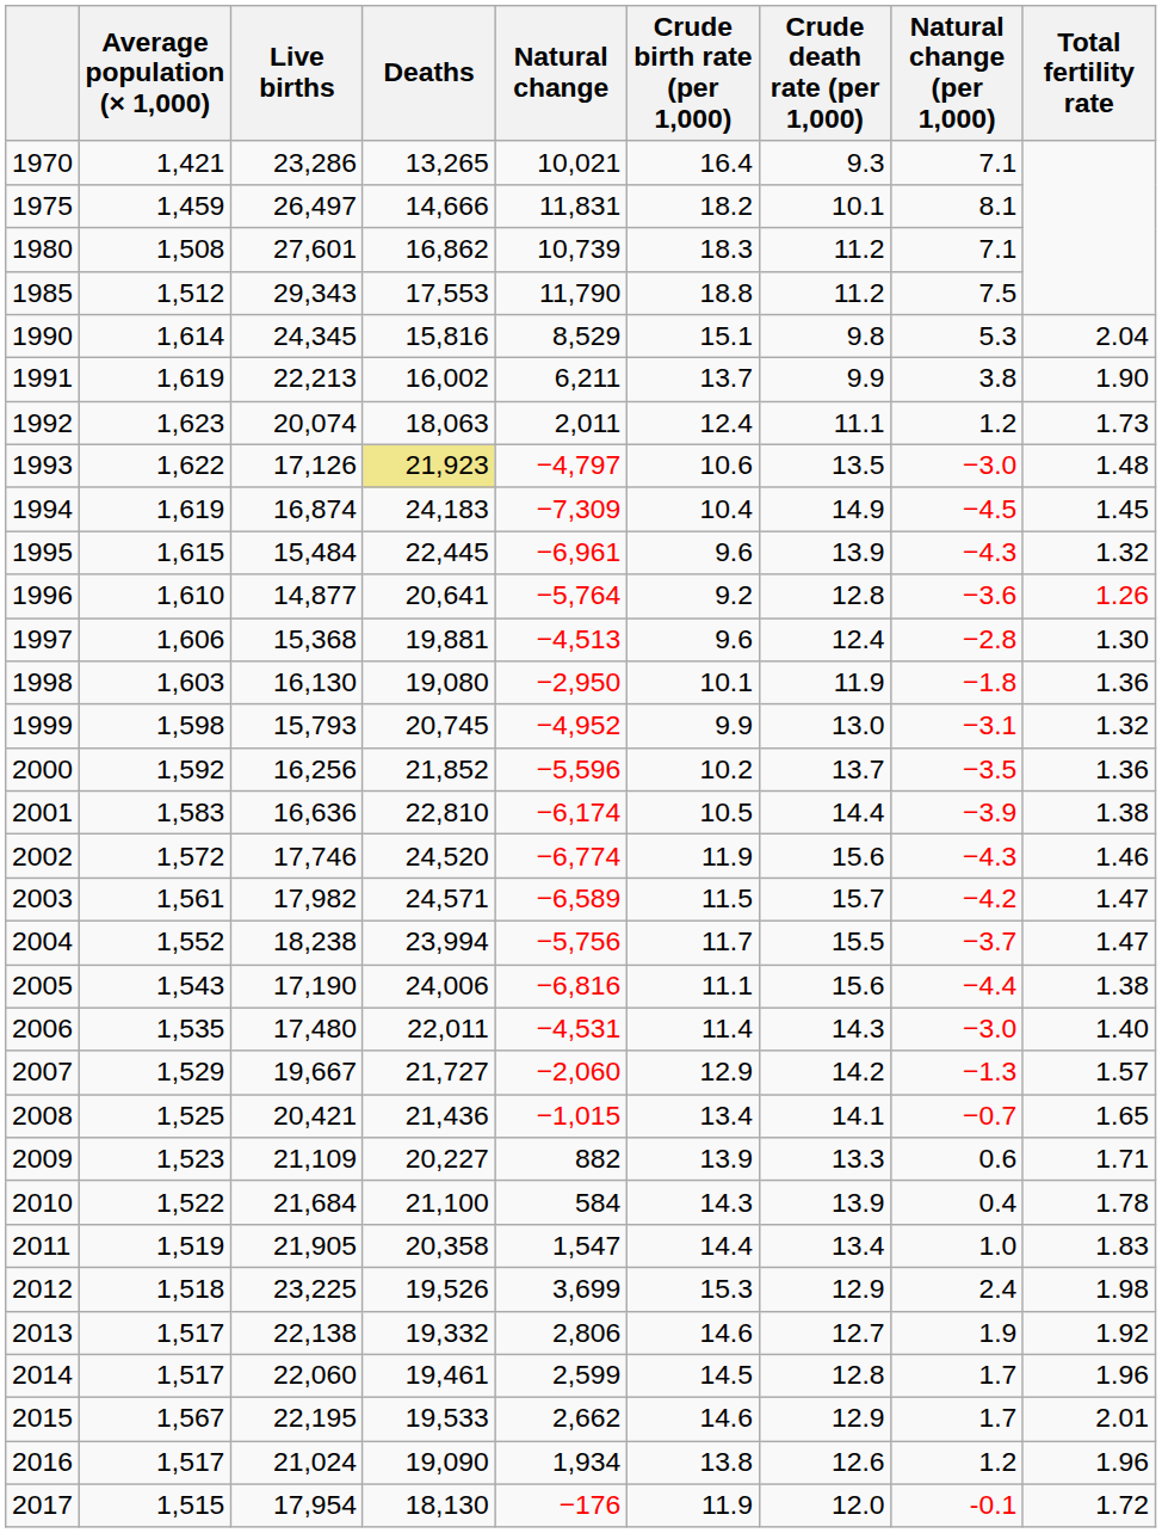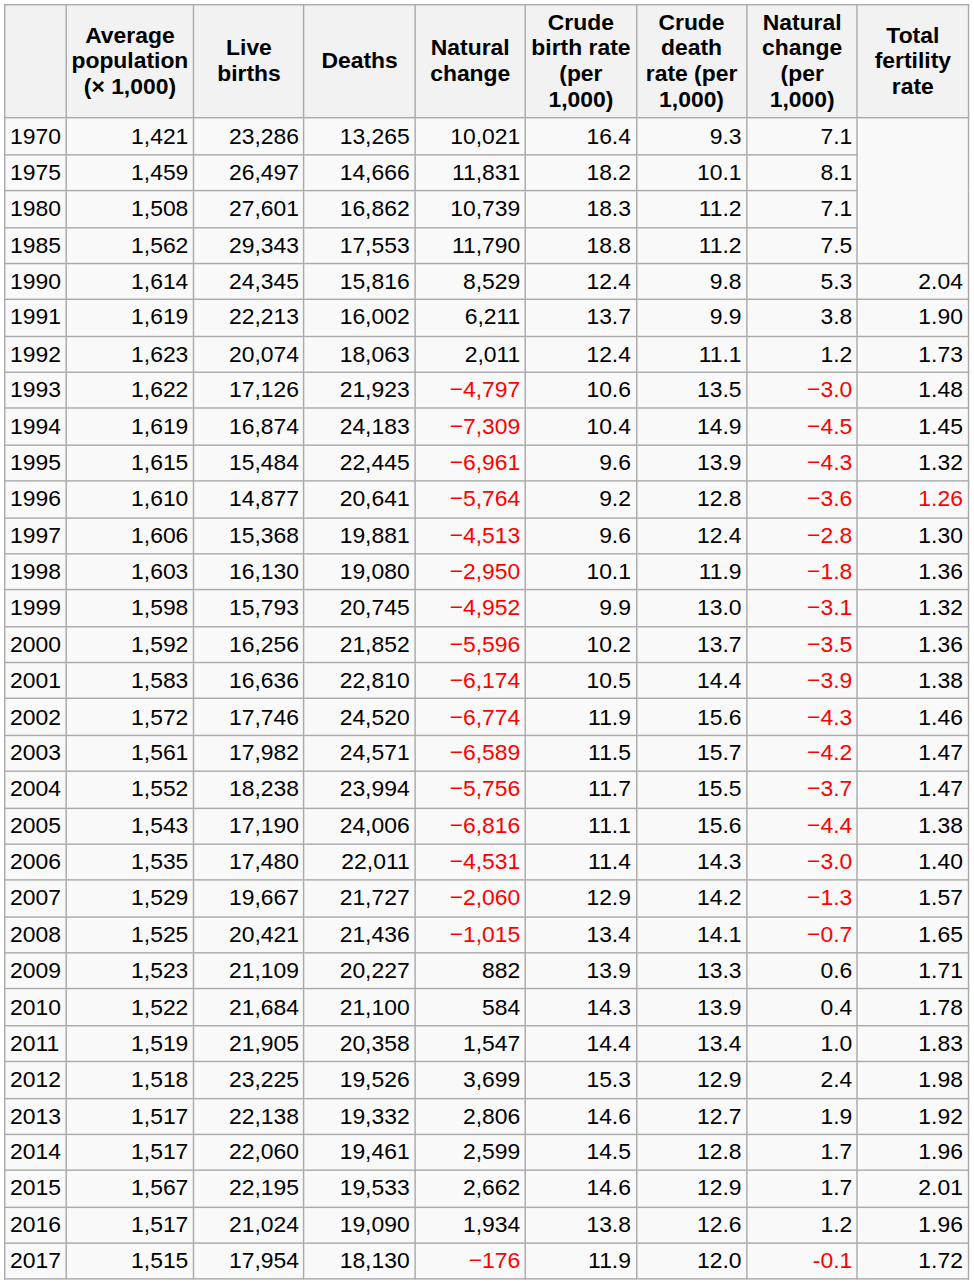1985 | Average population (× 1,000): 1,512 -> 1,562
1990 | Crude birth rate (per 1,000): 15.1 -> 12.4
1993 | Deaths: khaki background -> no background
